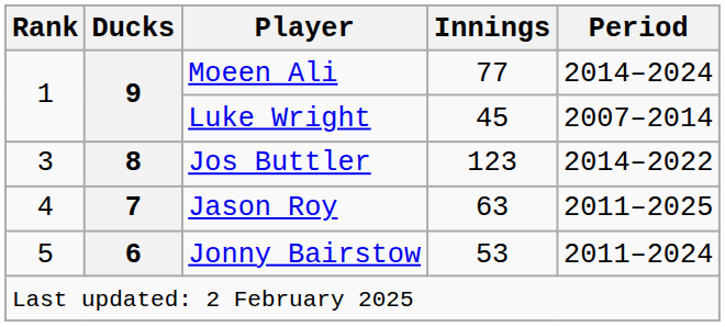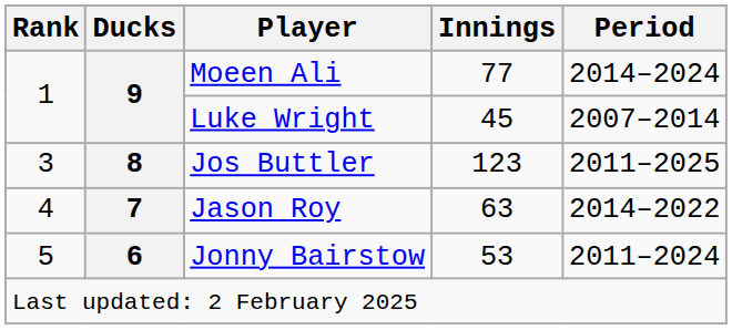Jos Buttler | Period: 2014–2022 -> 2011–2025
Jason Roy | Period: 2011–2025 -> 2014–2022
